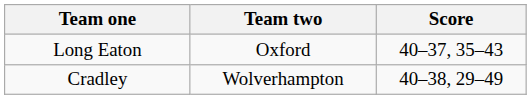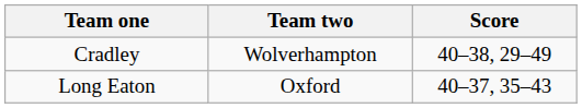rows swapped: Long Eaton <-> Cradley
